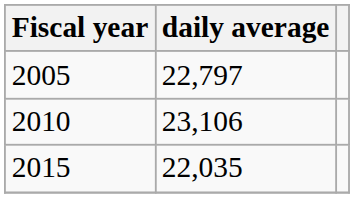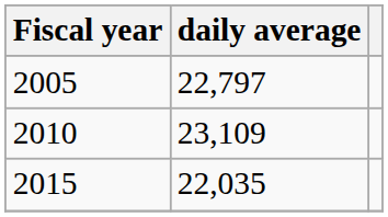2010 | daily average: 23,106 -> 23,109
